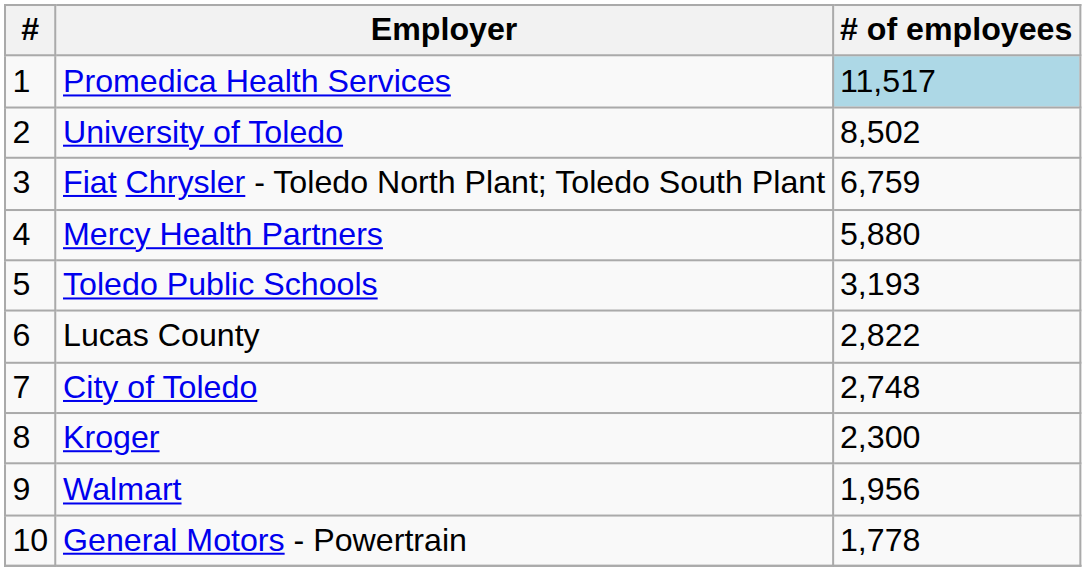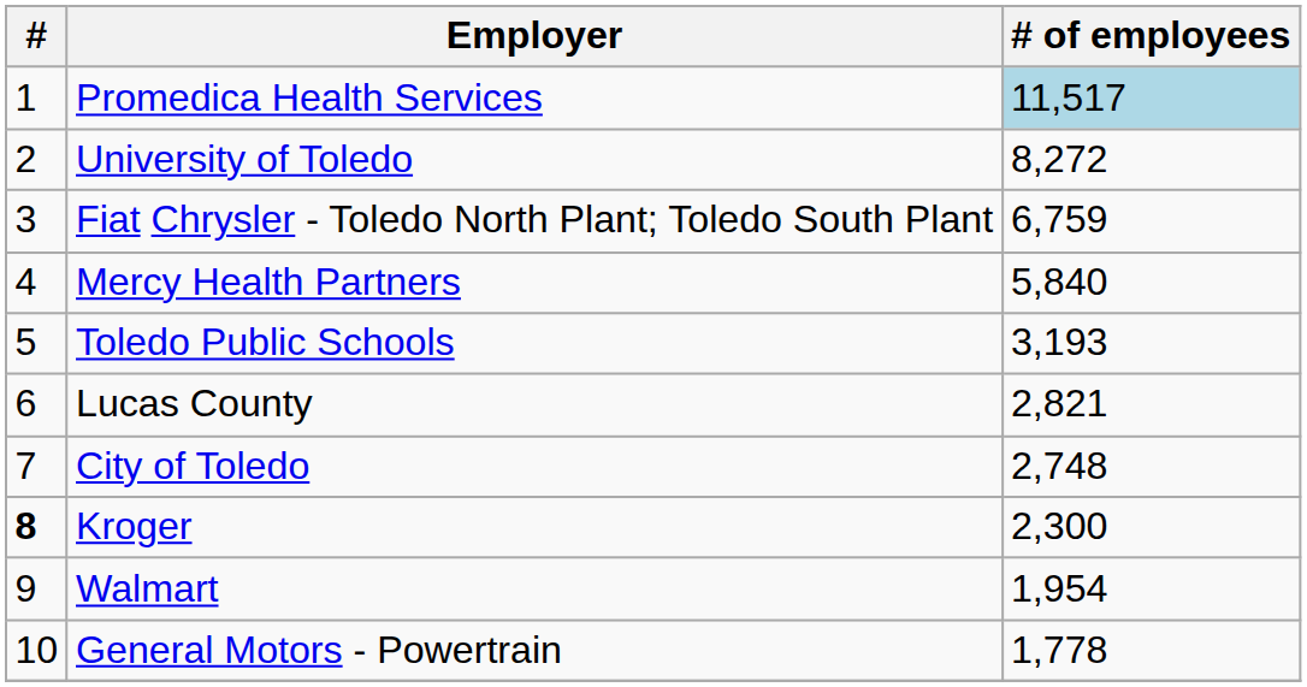University of Toledo | # of employees: 8,502 -> 8,272
Mercy Health Partners | # of employees: 5,880 -> 5,840
Lucas County | # of employees: 2,822 -> 2,821
Kroger | #: normal -> bold
Walmart | # of employees: 1,956 -> 1,954
